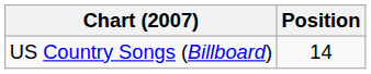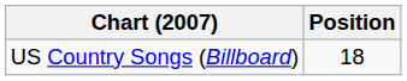US Country Songs (Billboard) | Position: 14 -> 18
